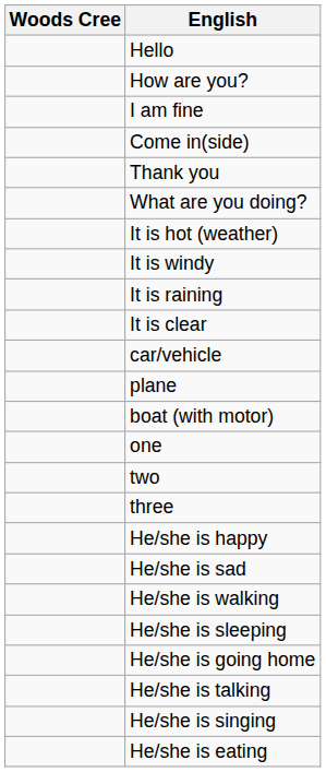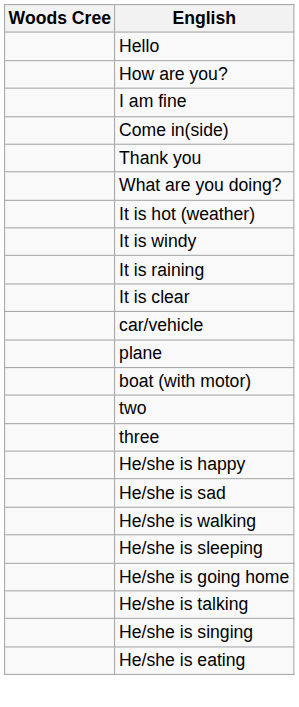- row: one
